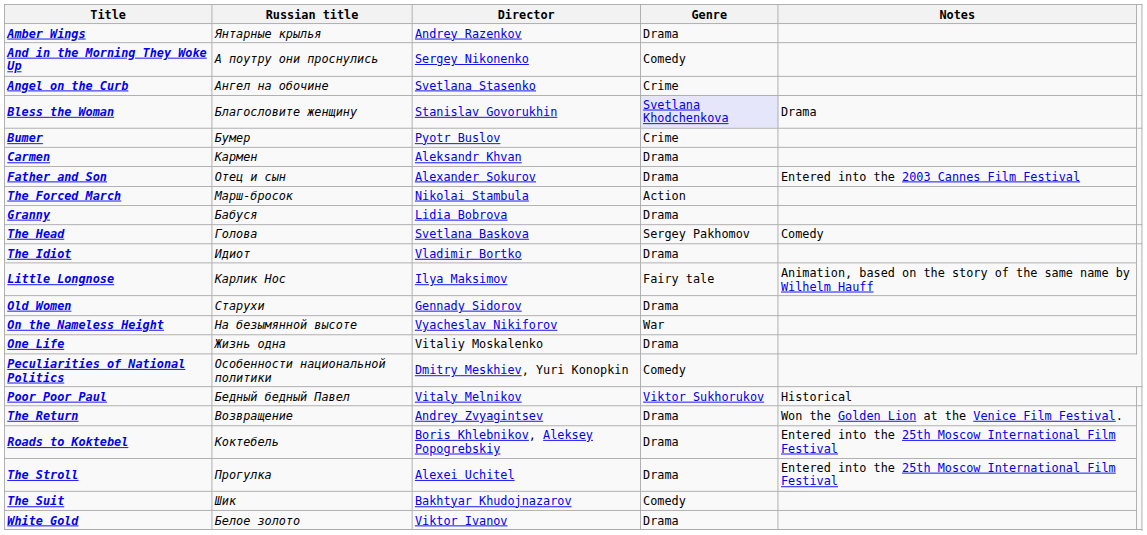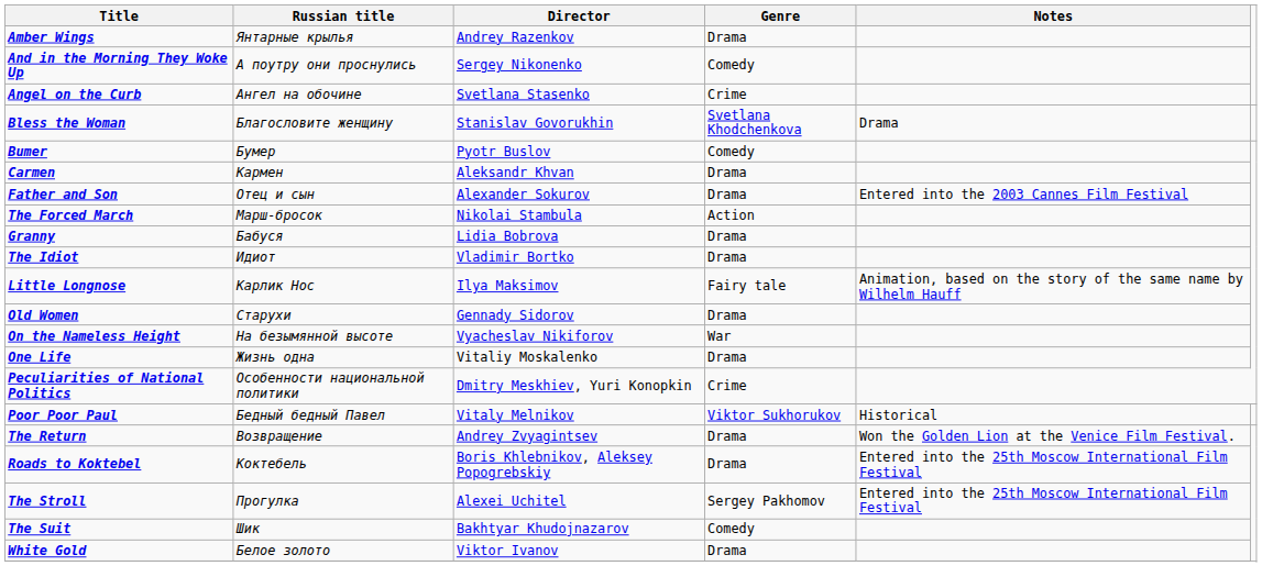Bless the Woman | Genre: lavender background -> no background
Bumer | Genre: Crime -> Comedy
- row: The Head | Голова | Svetlana Baskova | Sergey Pakhomov | Comedy
Peculiarities of National Politics | Genre: Comedy -> Crime
The Stroll | Genre: Drama -> Sergey Pakhomov
